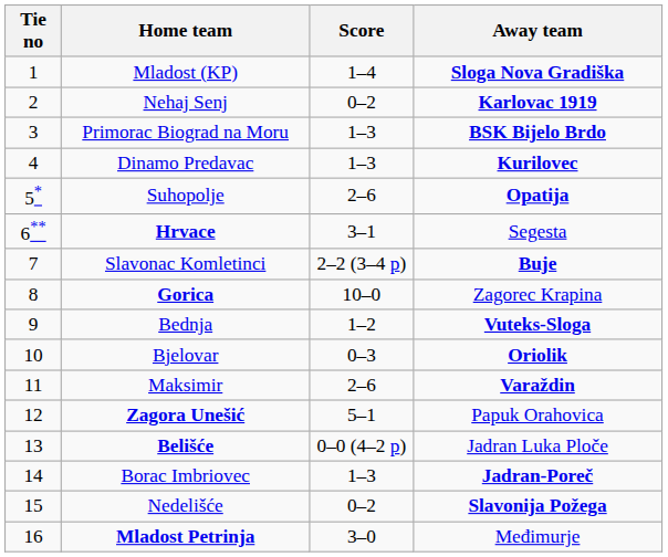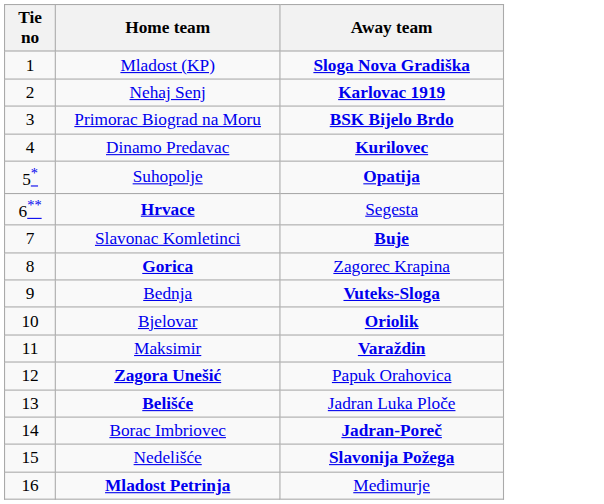- column: Score | 1–4 | 0–2 | 1–3 | 1–3 | 2–6 | 3–1 | 2–2 (3–4 p) | 10–0 | 1–2 | 0–3 | 2–6 | 5–1 | 0–0 (4–2 p) | 1–3 | 0–2 | 3–0
